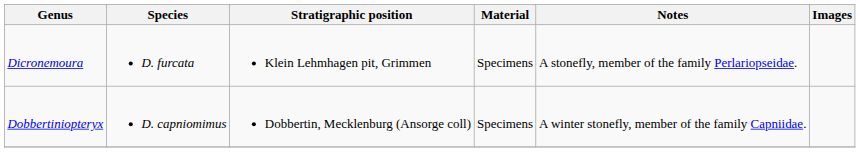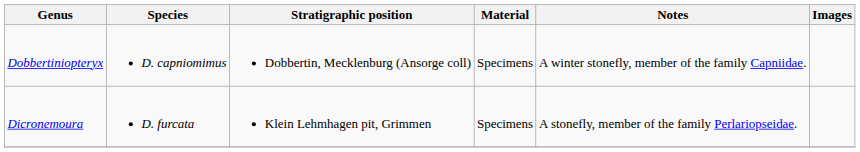rows swapped: Dicronemoura <-> Dobbertiniopteryx
